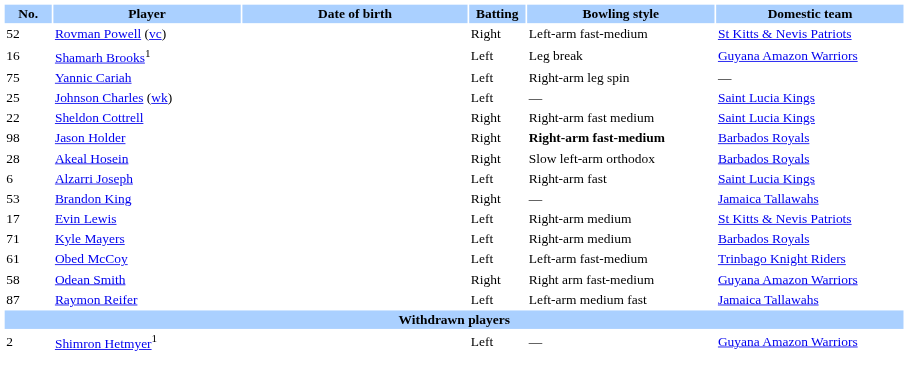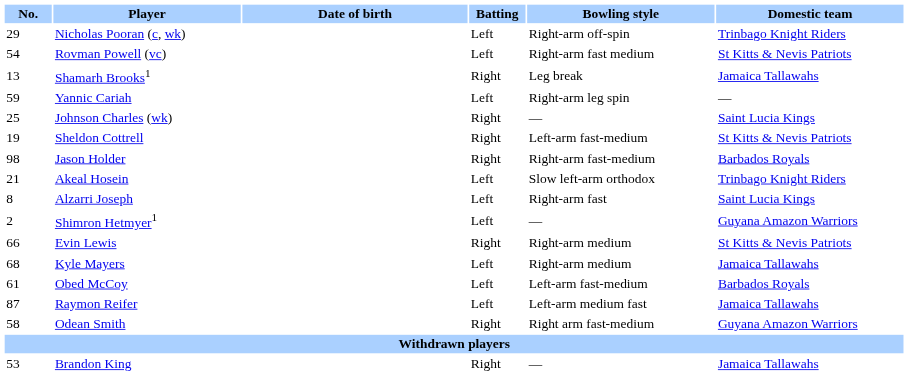+ row: 29 | Nicholas Pooran (c, wk) | Left | Right-arm off-spin | Trinbago Knight Riders
Rovman Powell (vc) | No.: 52 -> 54
Rovman Powell (vc) | Batting: Right -> Left
Rovman Powell (vc) | Bowling style: Left-arm fast-medium -> Right-arm fast medium
Shamarh Brooks1 | No.: 16 -> 13
Shamarh Brooks1 | Batting: Left -> Right
Shamarh Brooks1 | Domestic team: Guyana Amazon Warriors -> Jamaica Tallawahs
Yannic Cariah | No.: 75 -> 59
Johnson Charles (wk) | Batting: Left -> Right
Sheldon Cottrell | No.: 22 -> 19
Sheldon Cottrell | Bowling style: Right-arm fast medium -> Left-arm fast-medium
Sheldon Cottrell | Domestic team: Saint Lucia Kings -> St Kitts & Nevis Patriots
Jason Holder | Bowling style: bold -> normal
Akeal Hosein | No.: 28 -> 21
Akeal Hosein | Batting: Right -> Left
Akeal Hosein | Domestic team: Barbados Royals -> Trinbago Knight Riders
Alzarri Joseph | No.: 6 -> 8
rows swapped: Brandon King <-> Shimron Hetmyer1
Evin Lewis | No.: 17 -> 66
Evin Lewis | Batting: Left -> Right
Kyle Mayers | No.: 71 -> 68
Kyle Mayers | Domestic team: Barbados Royals -> Jamaica Tallawahs
Obed McCoy | Domestic team: Trinbago Knight Riders -> Barbados Royals
rows swapped: Raymon Reifer <-> Odean Smith
